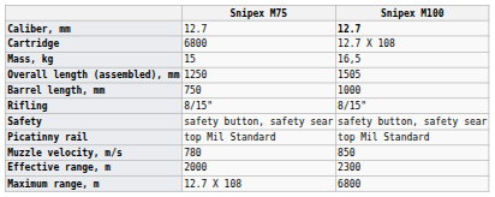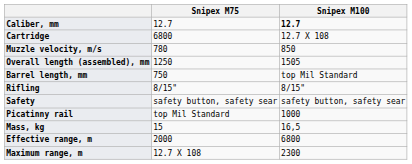rows swapped: Mass, kg <-> Muzzle velocity, m/s
Barrel length, mm | Snipex M100: 1000 -> top Mil Standard
Picatinny rail | Snipex M100: top Mil Standard -> 1000
Effective range, m | Snipex M100: 2300 -> 6800
Maximum range, m | Snipex M100: 6800 -> 2300
